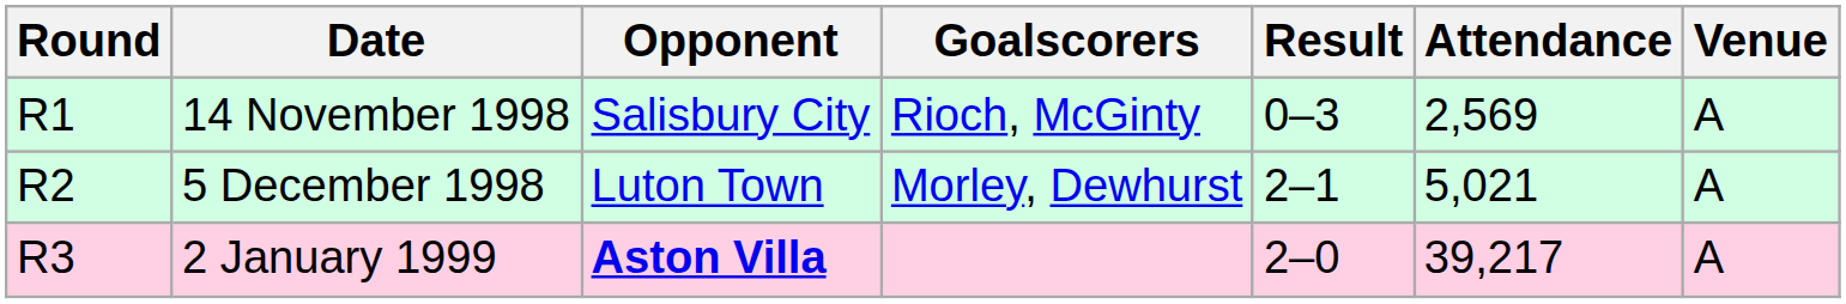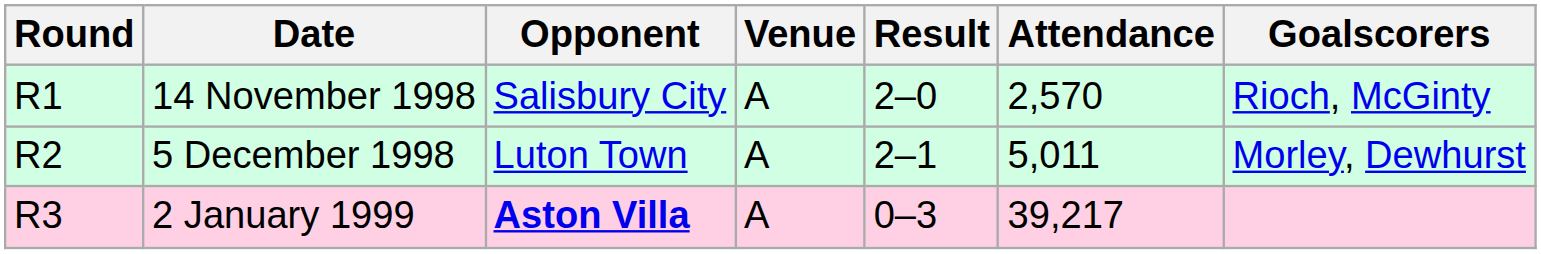columns swapped: Venue <-> Goalscorers
14 November 1998 | Result: 0–3 -> 2–0
14 November 1998 | Attendance: 2,569 -> 2,570
5 December 1998 | Attendance: 5,021 -> 5,011
2 January 1999 | Result: 2–0 -> 0–3
